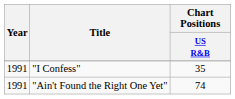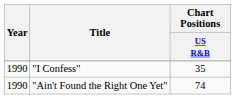"I Confess" | Year: 1991 -> 1990
"Ain't Found the Right One Yet" | Year: 1991 -> 1990
